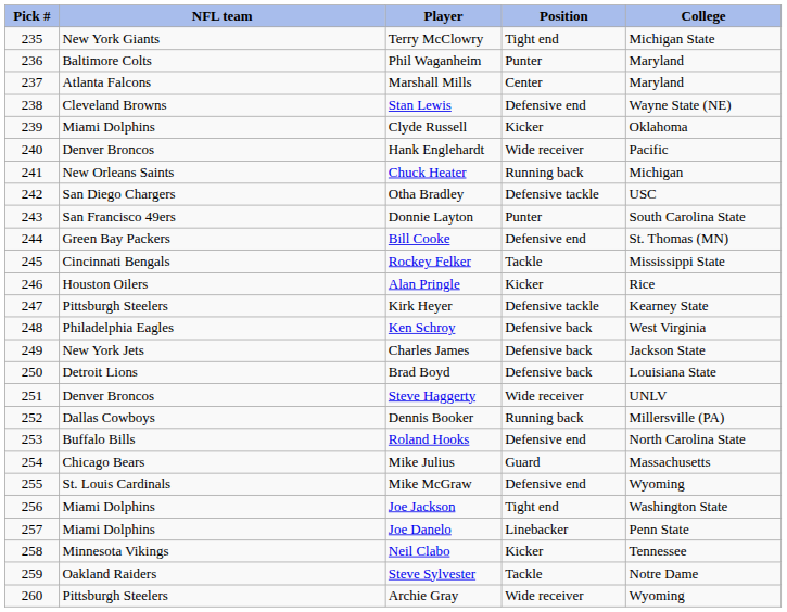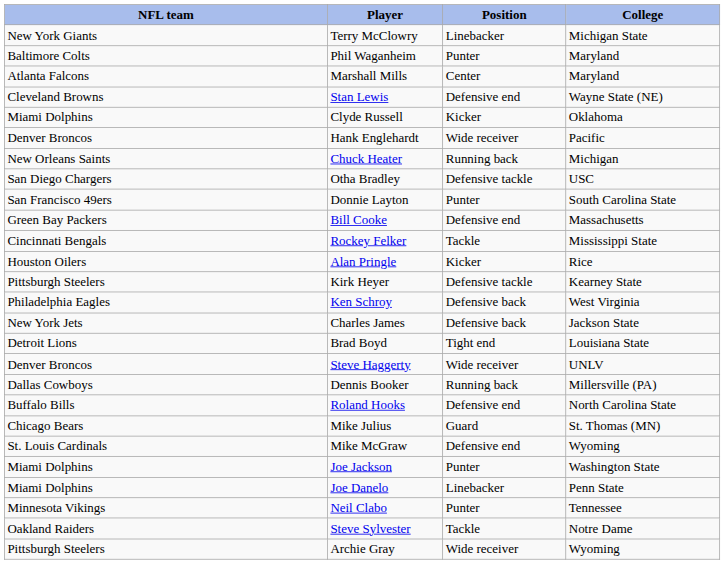- column: Pick # | 235 | 236 | 237 | 238 | 239 | 240 | 241 | 242 | 243 | 244 | 245 | 246 | 247 | 248 | 249 | 250 | 251 | 252 | 253 | 254 | 255 | 256 | 257 | 258 | 259 | 260
Terry McClowry | Position: Tight end -> Linebacker
Bill Cooke | College: St. Thomas (MN) -> Massachusetts
Brad Boyd | Position: Defensive back -> Tight end
Mike Julius | College: Massachusetts -> St. Thomas (MN)
Joe Jackson | Position: Tight end -> Punter
Neil Clabo | Position: Kicker -> Punter
